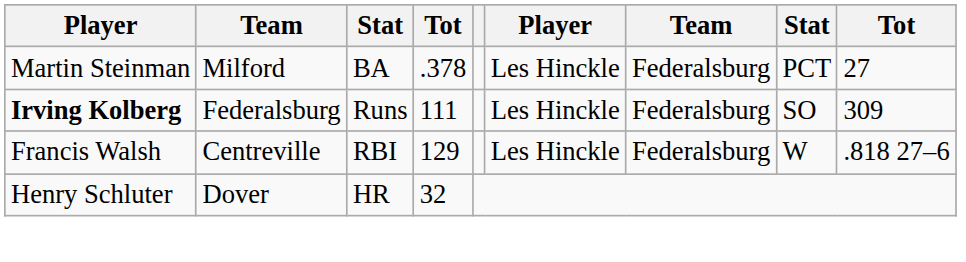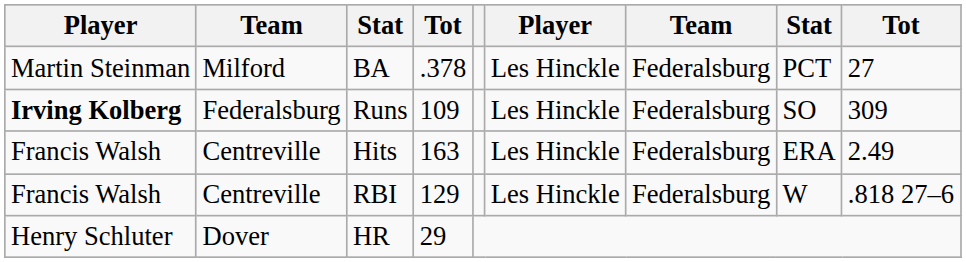Runs | column 4: 111 -> 109
+ row: Francis Walsh | Centreville | Hits | 163 | Les Hinckle | Federalsburg | ERA | 2.49
HR | column 4: 32 -> 29
